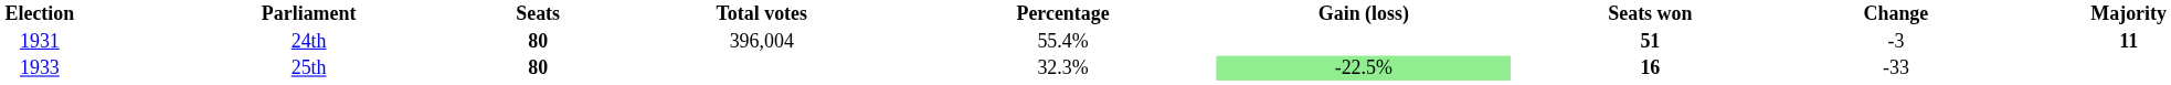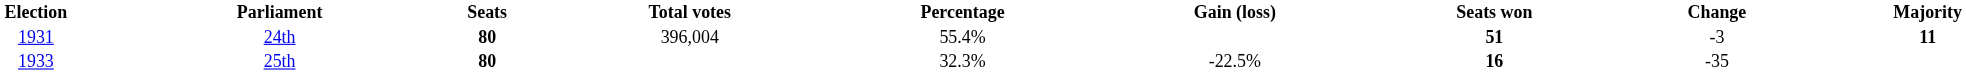25th | Gain (loss): lightgreen background -> no background
25th | Change: -33 -> -35
